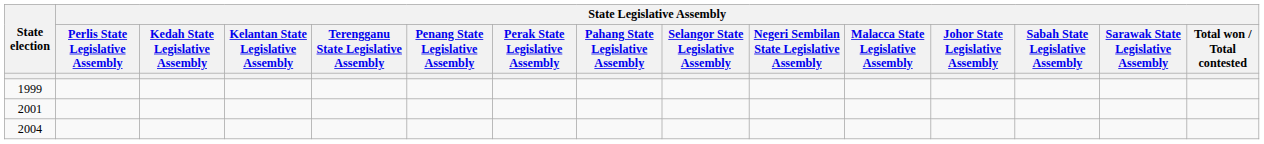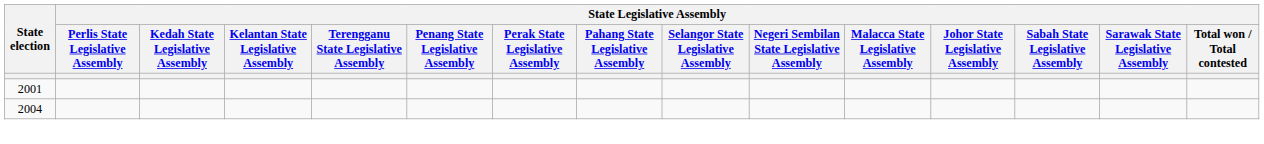- row: 1999
